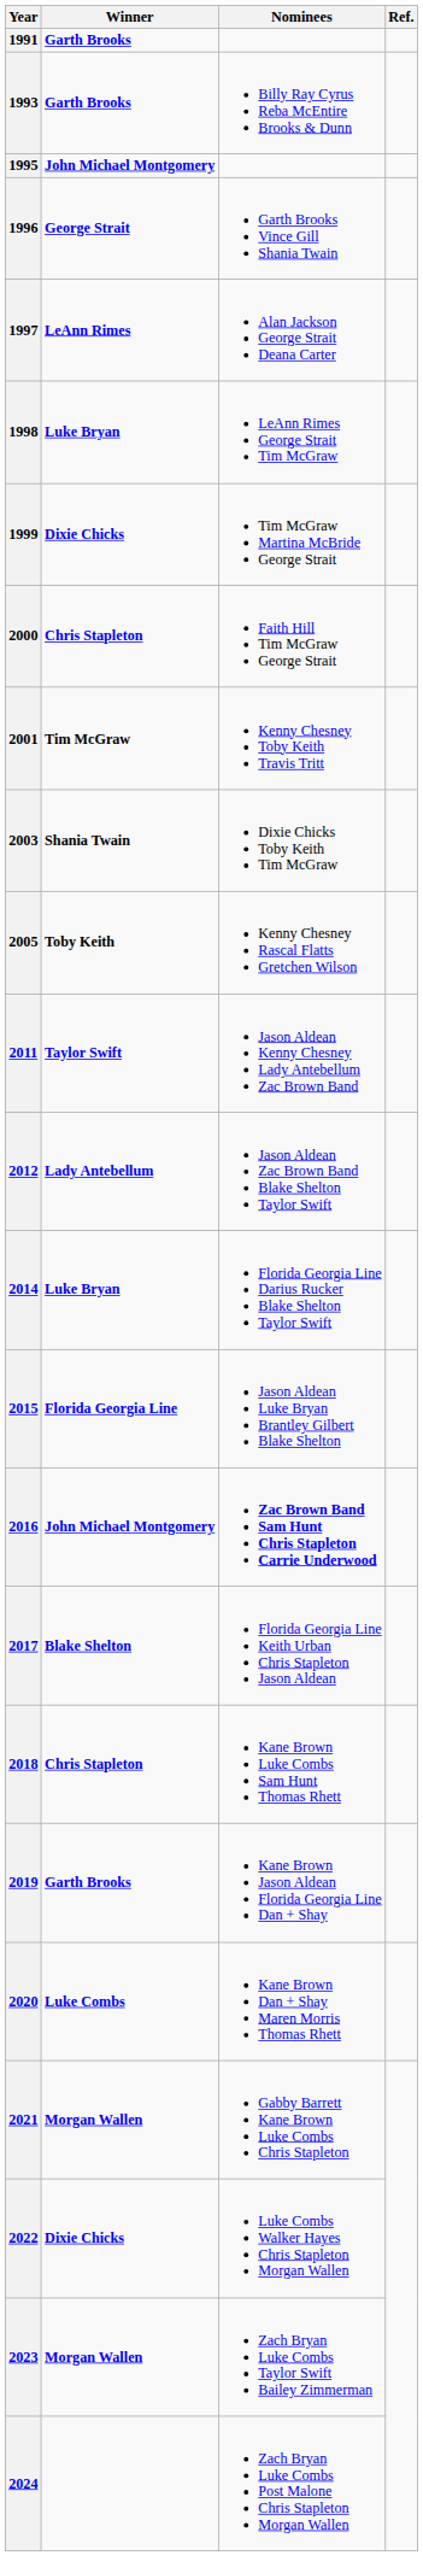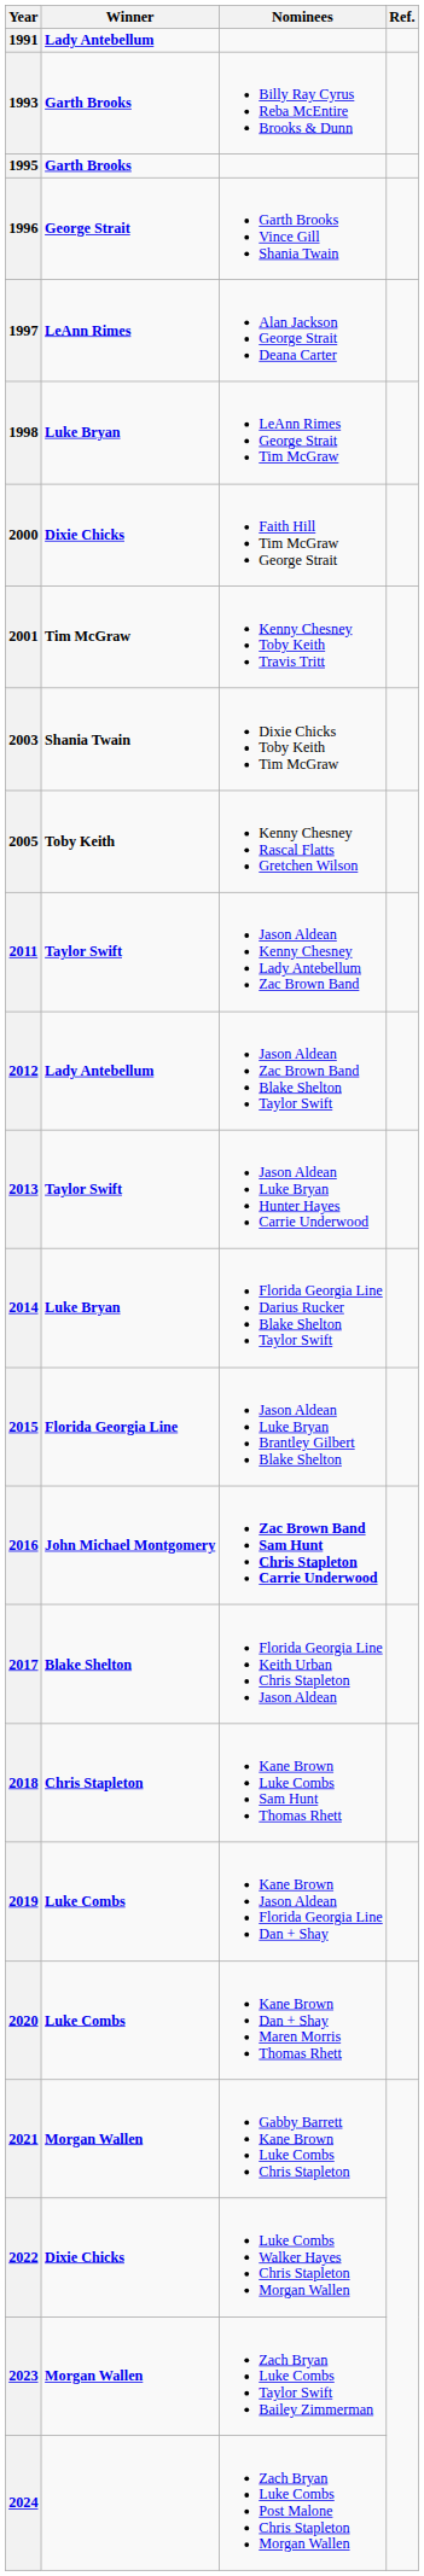1991 | Winner: Garth Brooks -> Lady Antebellum
1995 | Winner: John Michael Montgomery -> Garth Brooks
- row: 1999 | Dixie Chicks | Tim McGraw Martina McBride George Strait
2000 | Winner: Chris Stapleton -> Dixie Chicks
+ row: 2013 | Taylor Swift | Jason Aldean Luke Bryan Hunter Hayes Carrie Underwood
2019 | Winner: Garth Brooks -> Luke Combs
